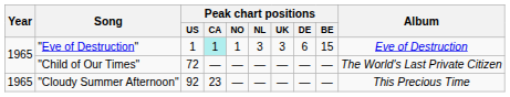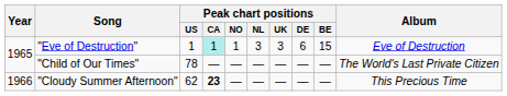"Child of Our Times" | Peak chart positions / US: 72 -> 78
"Cloudy Summer Afternoon" | Year: 1965 -> 1966
"Cloudy Summer Afternoon" | Peak chart positions / US: 92 -> 62
"Cloudy Summer Afternoon" | Peak chart positions / CA: normal -> bold
